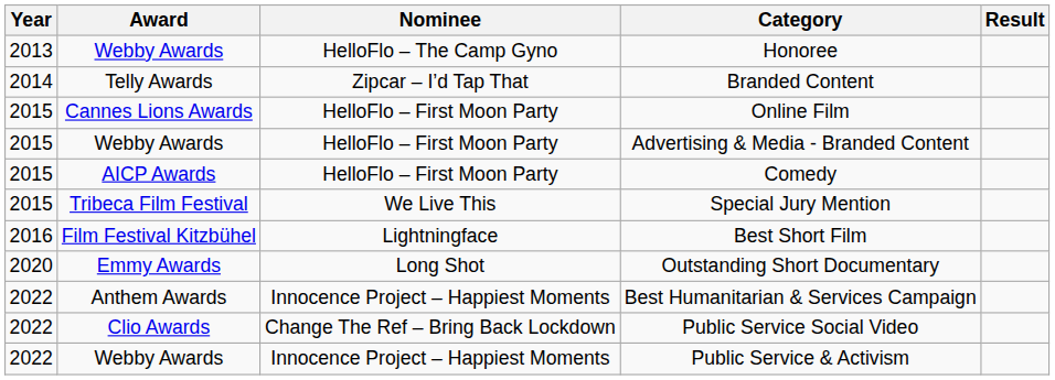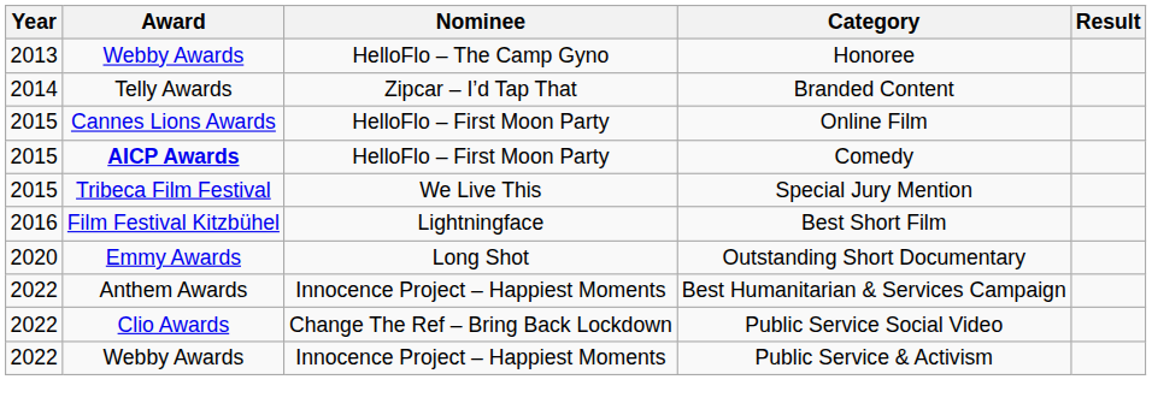- row: 2015 | Webby Awards | HelloFlo – First Moon Party | Advertising & Media - Branded Content
Comedy | Award: normal -> bold
